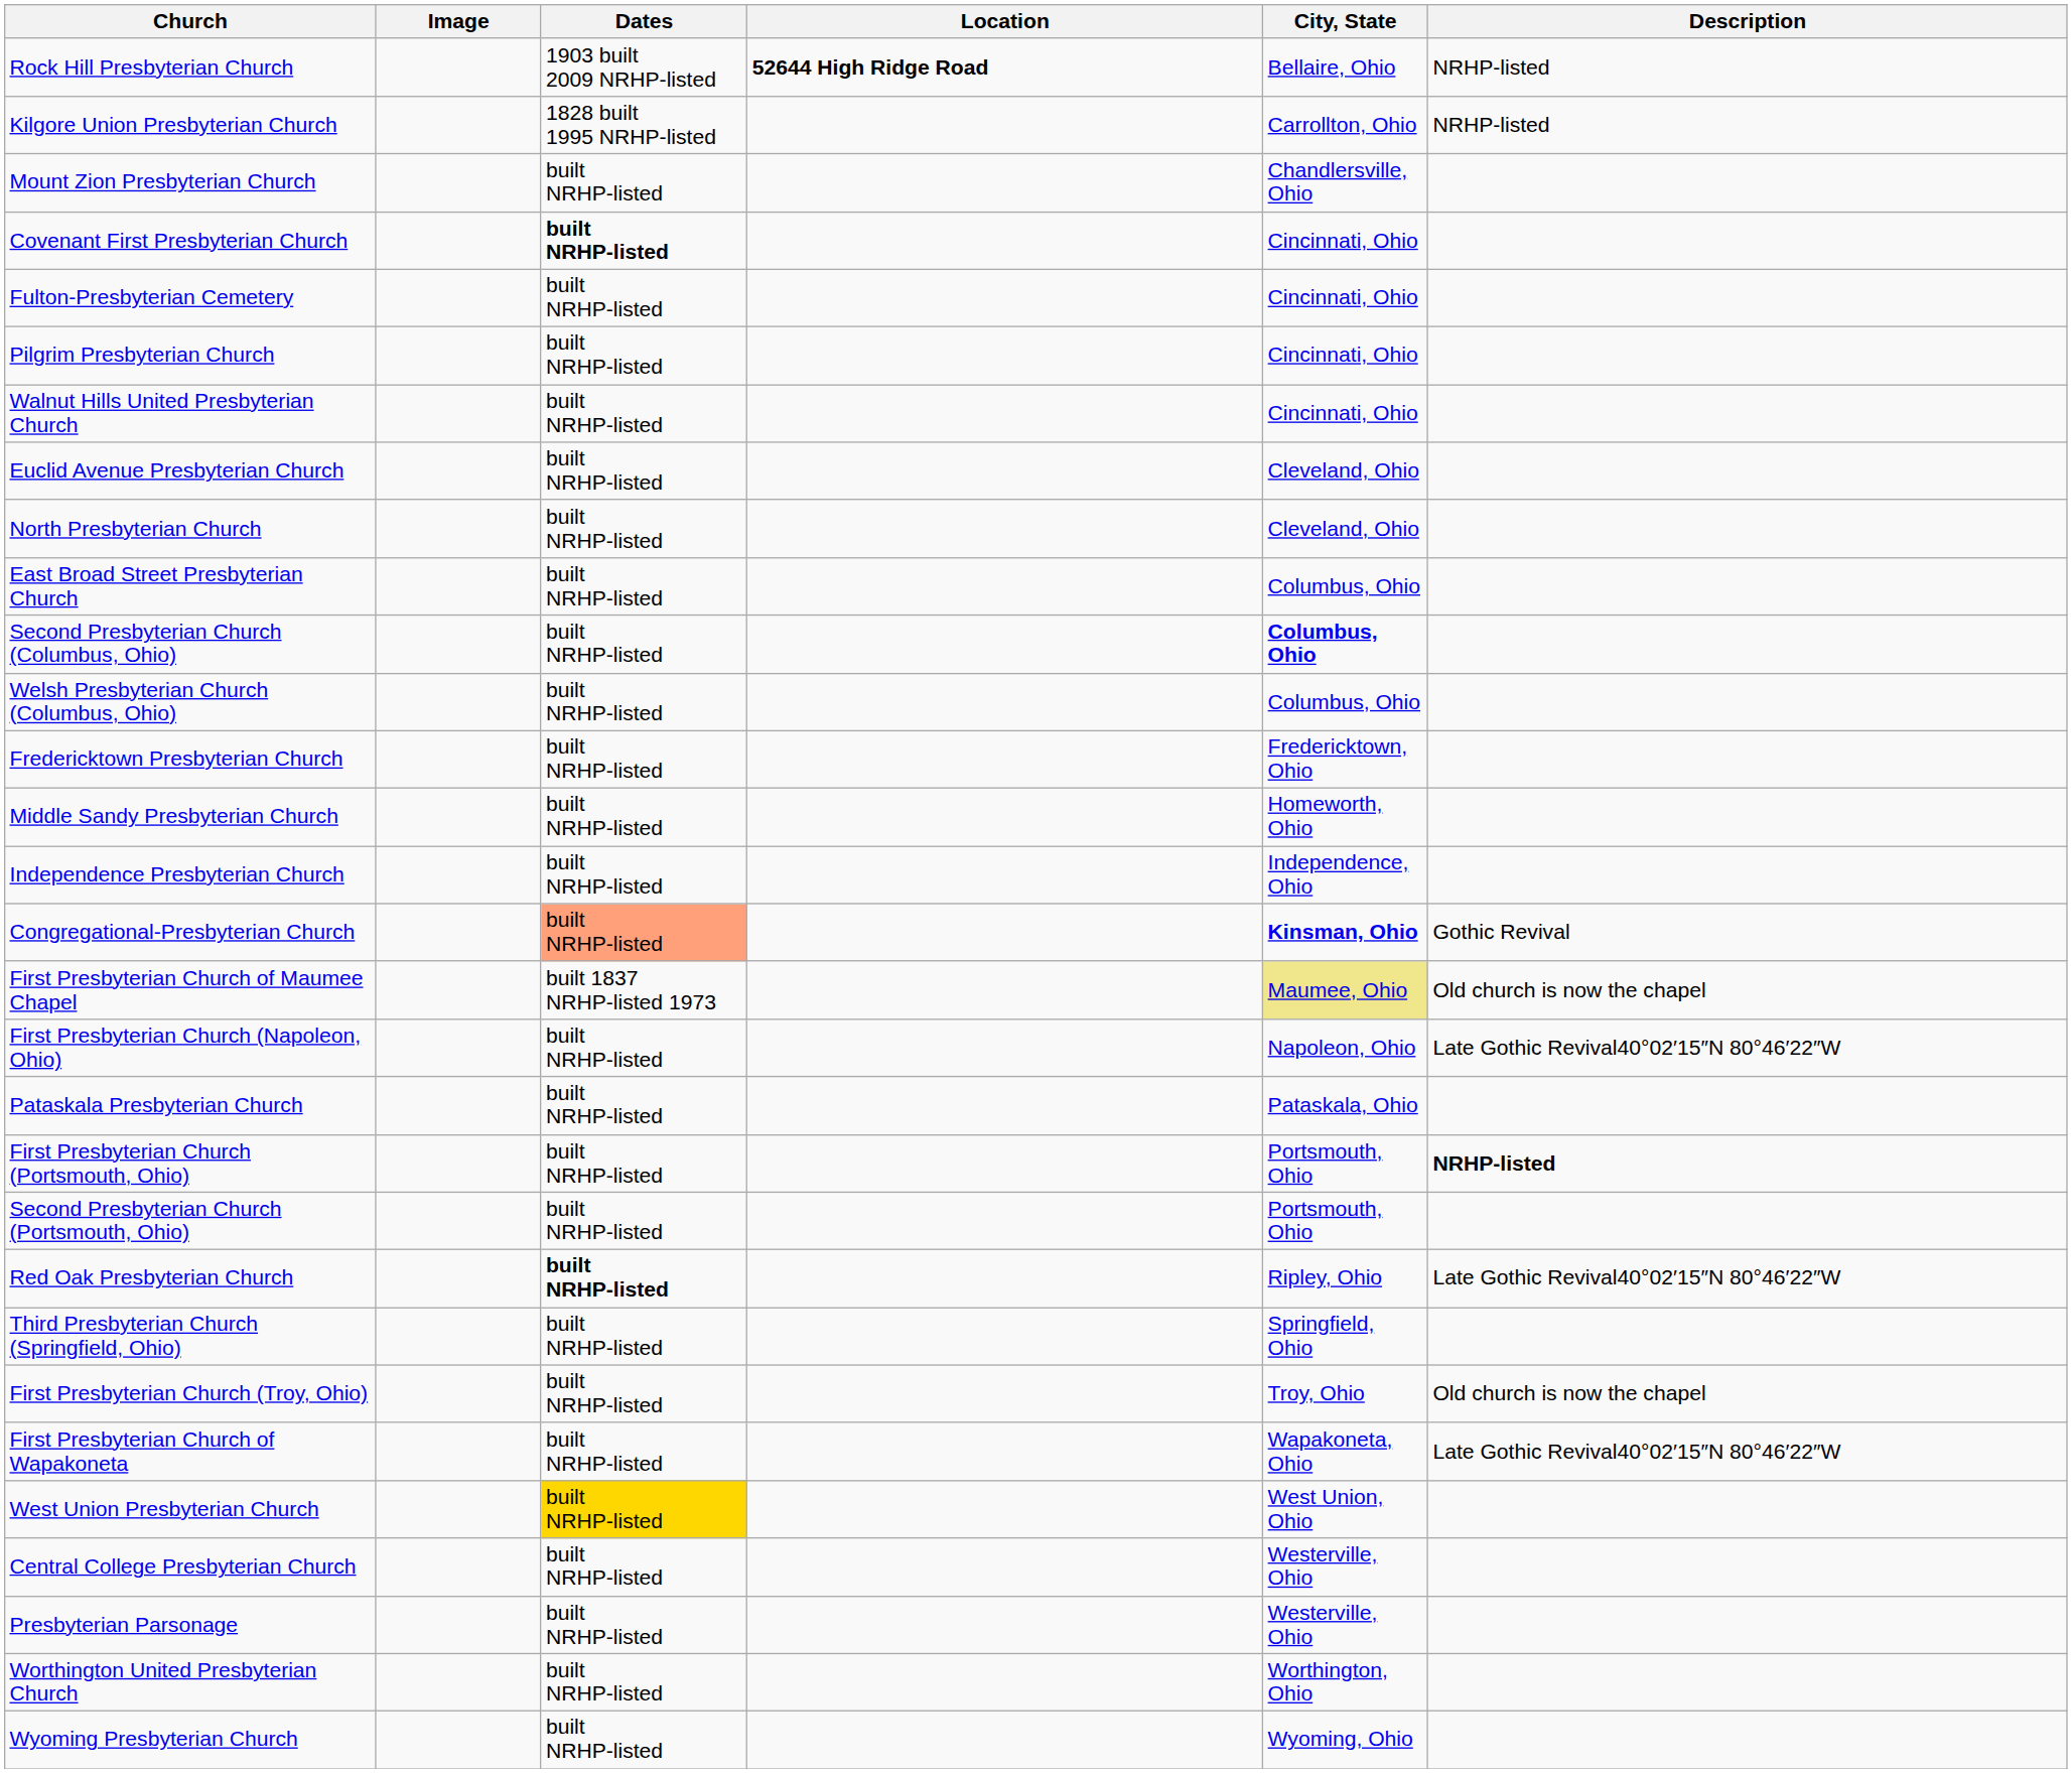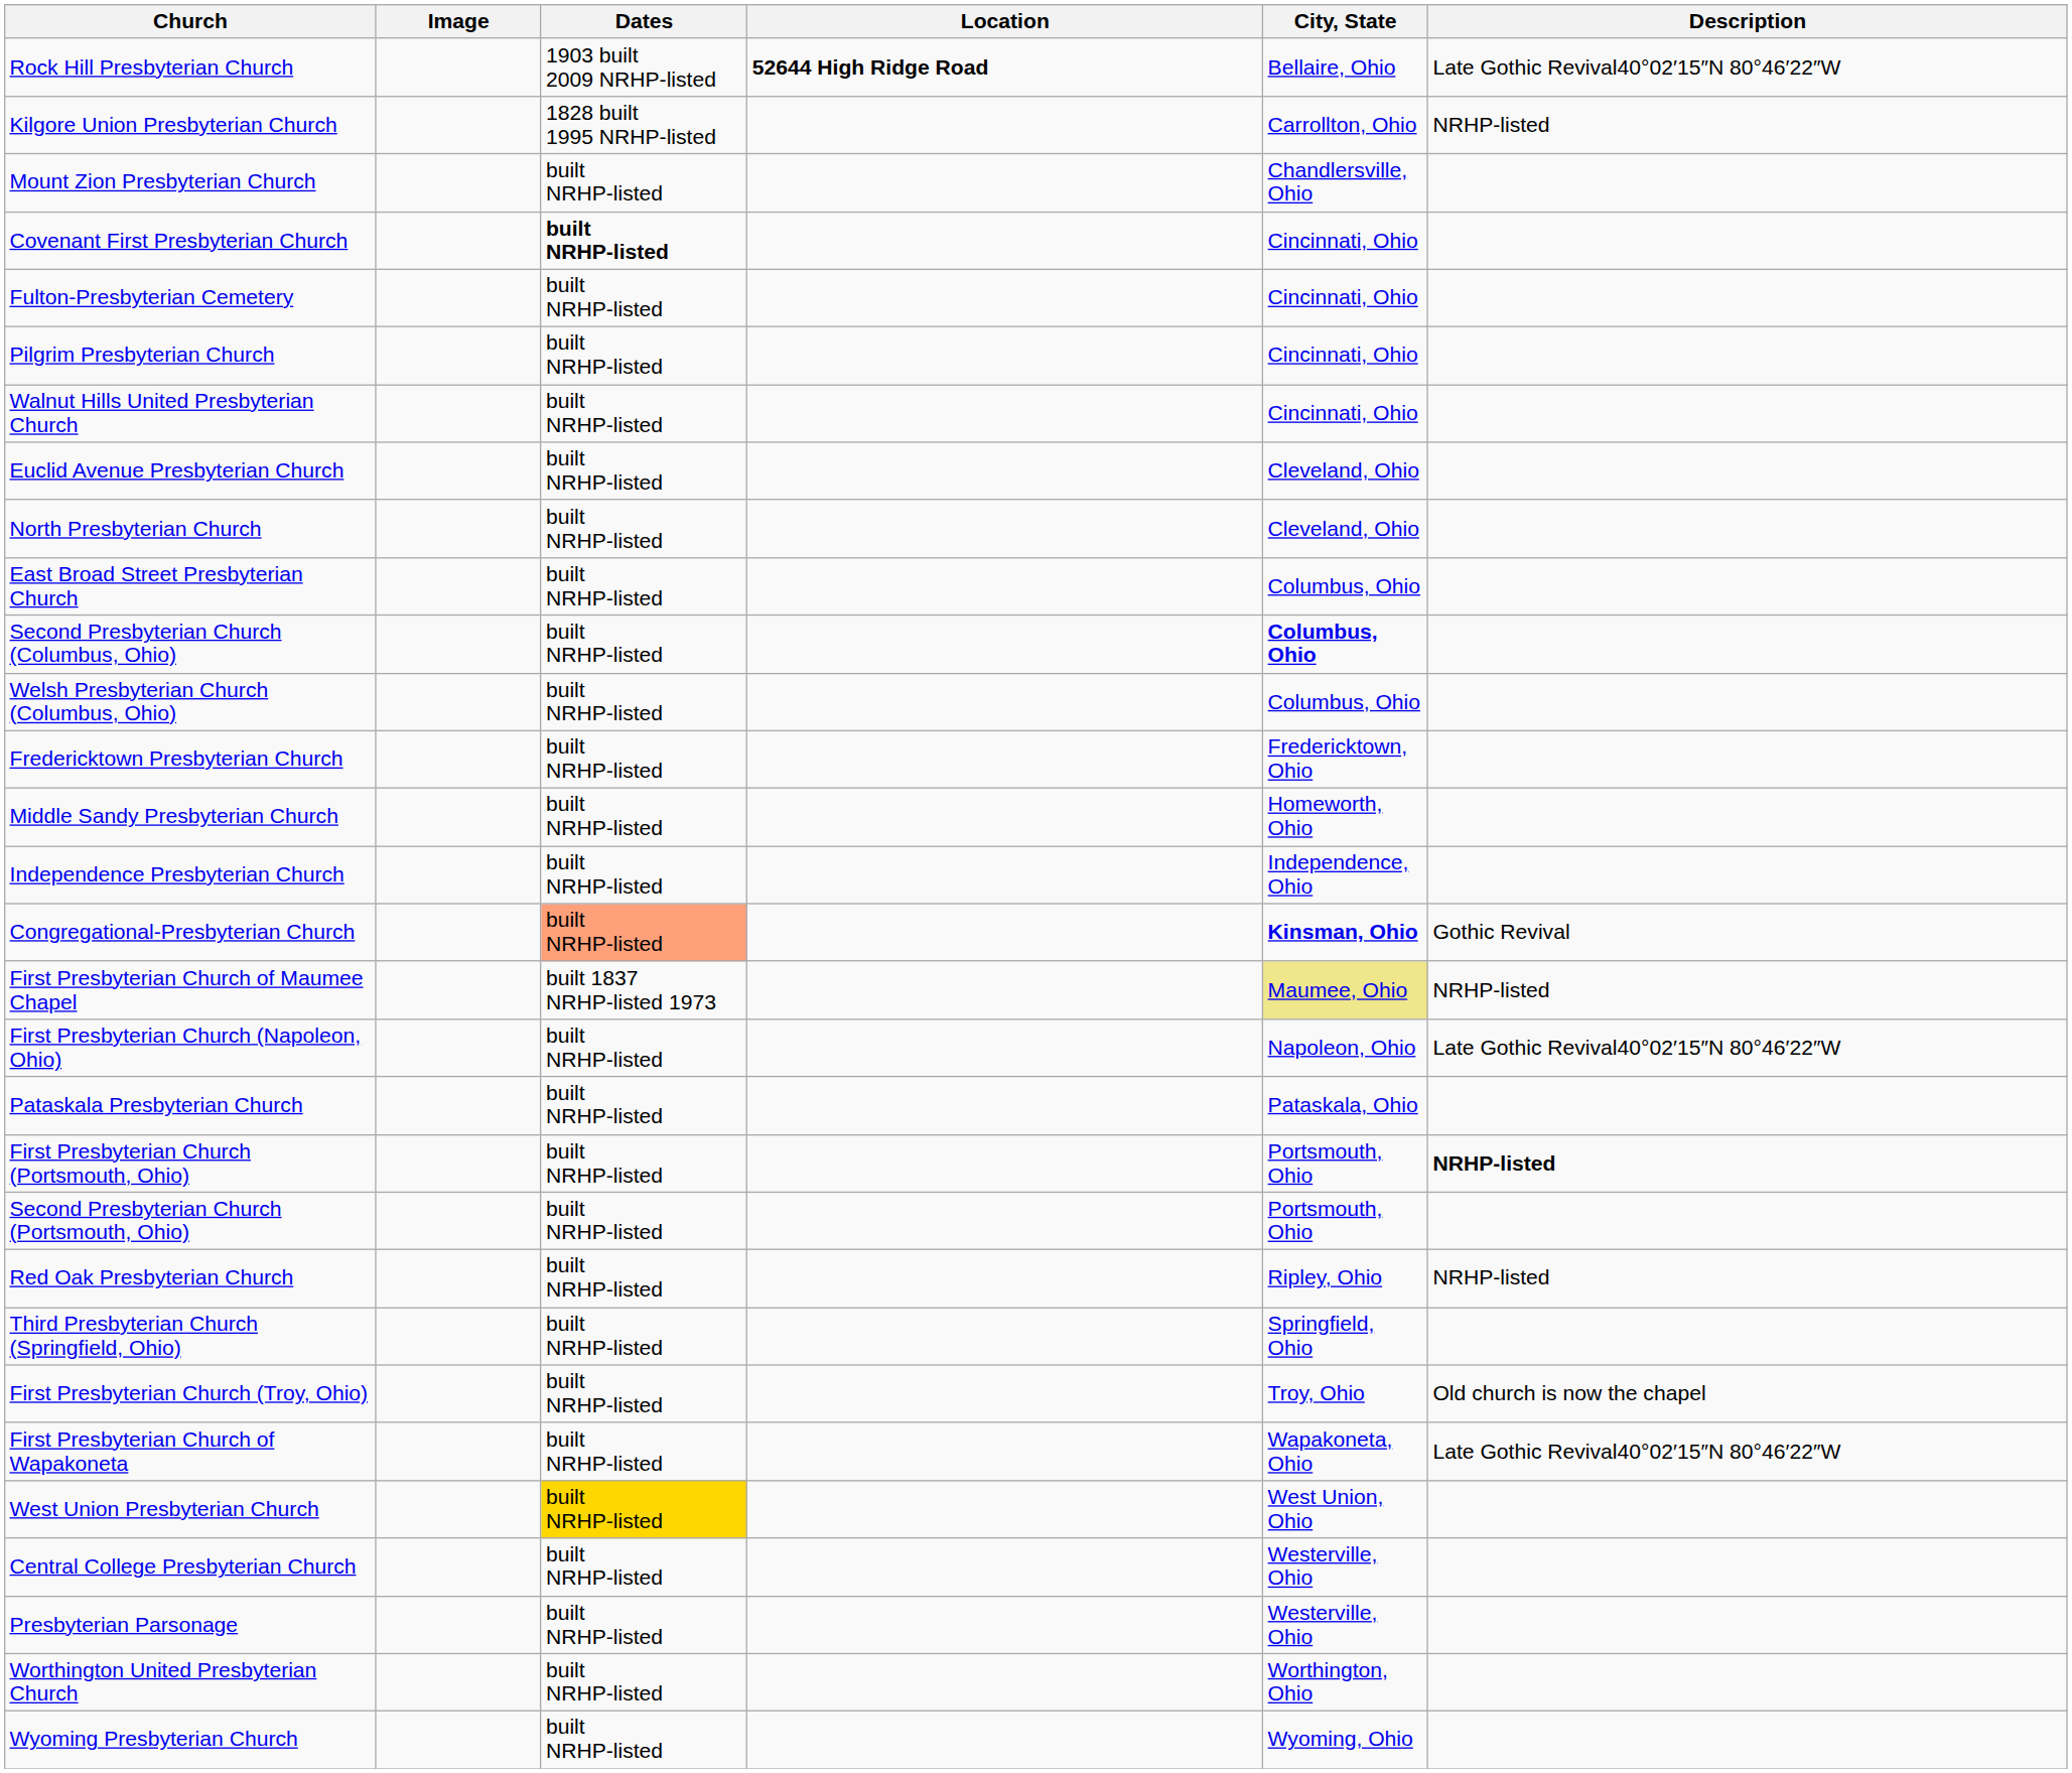Rock Hill Presbyterian Church | Description: NRHP-listed -> Late Gothic Revival40°02′15″N 80°46′22″W
First Presbyterian Church of Maumee Chapel | Description: Old church is now the chapel -> NRHP-listed
Red Oak Presbyterian Church | Dates: bold -> normal
Red Oak Presbyterian Church | Description: Late Gothic Revival40°02′15″N 80°46′22″W -> NRHP-listed
